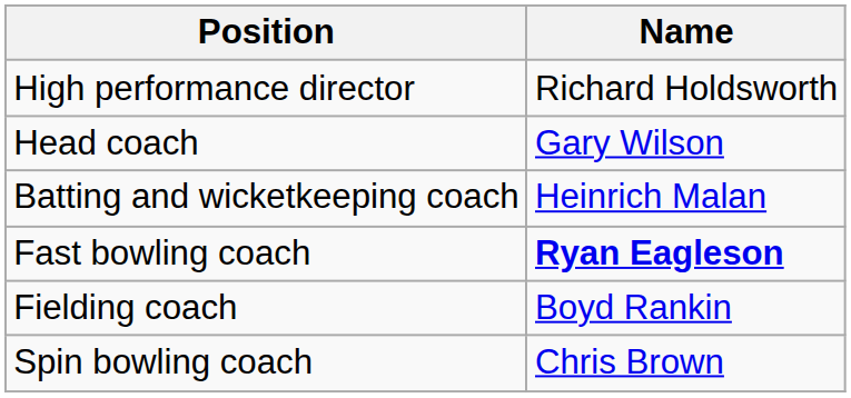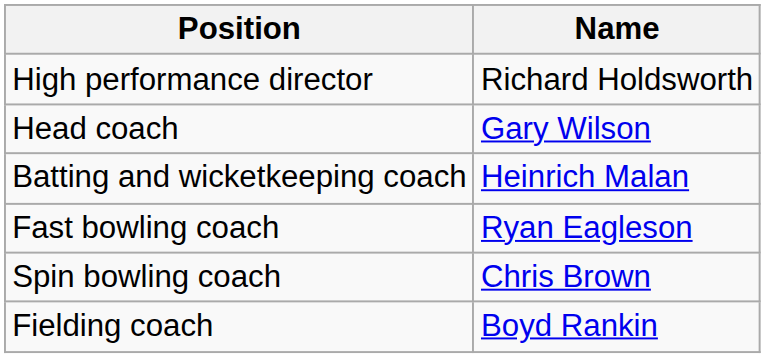Fast bowling coach | Name: bold -> normal
rows swapped: Spin bowling coach <-> Fielding coach
